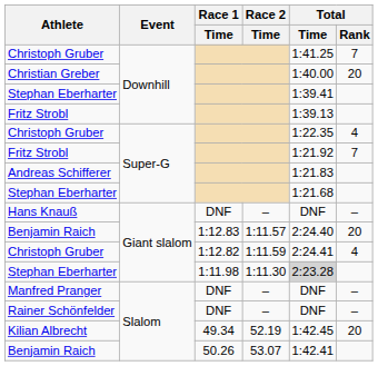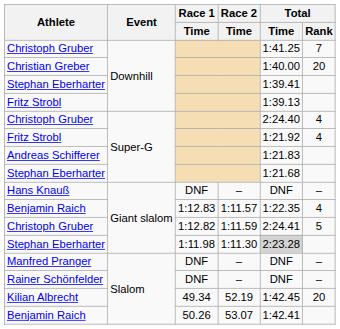Christoph Gruber / Super-G | Total / Time: 1:22.35 -> 2:24.40
Fritz Strobl / Super-G | Total / Rank: 7 -> 4
Benjamin Raich / Giant slalom | Total / Time: 2:24.40 -> 1:22.35
Benjamin Raich / Giant slalom | Total / Rank: 20 -> 4
Christoph Gruber / Giant slalom | Total / Rank: 4 -> 5
